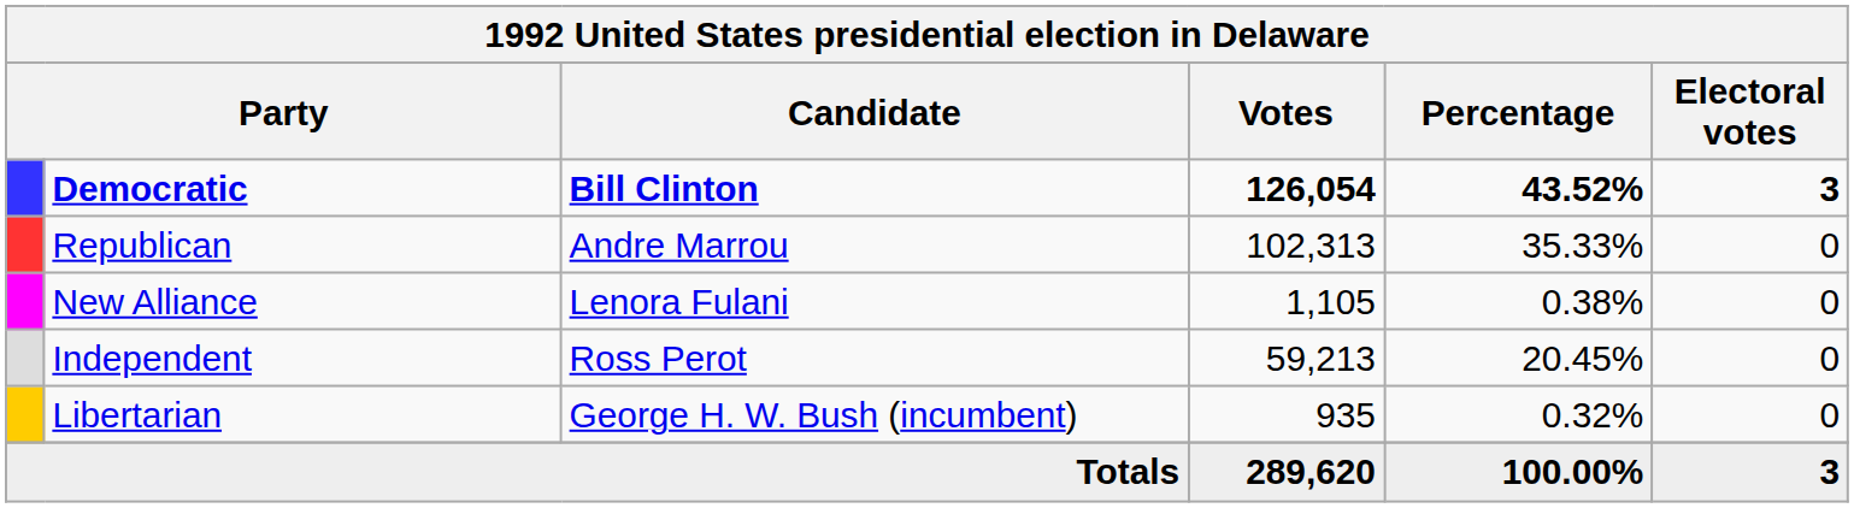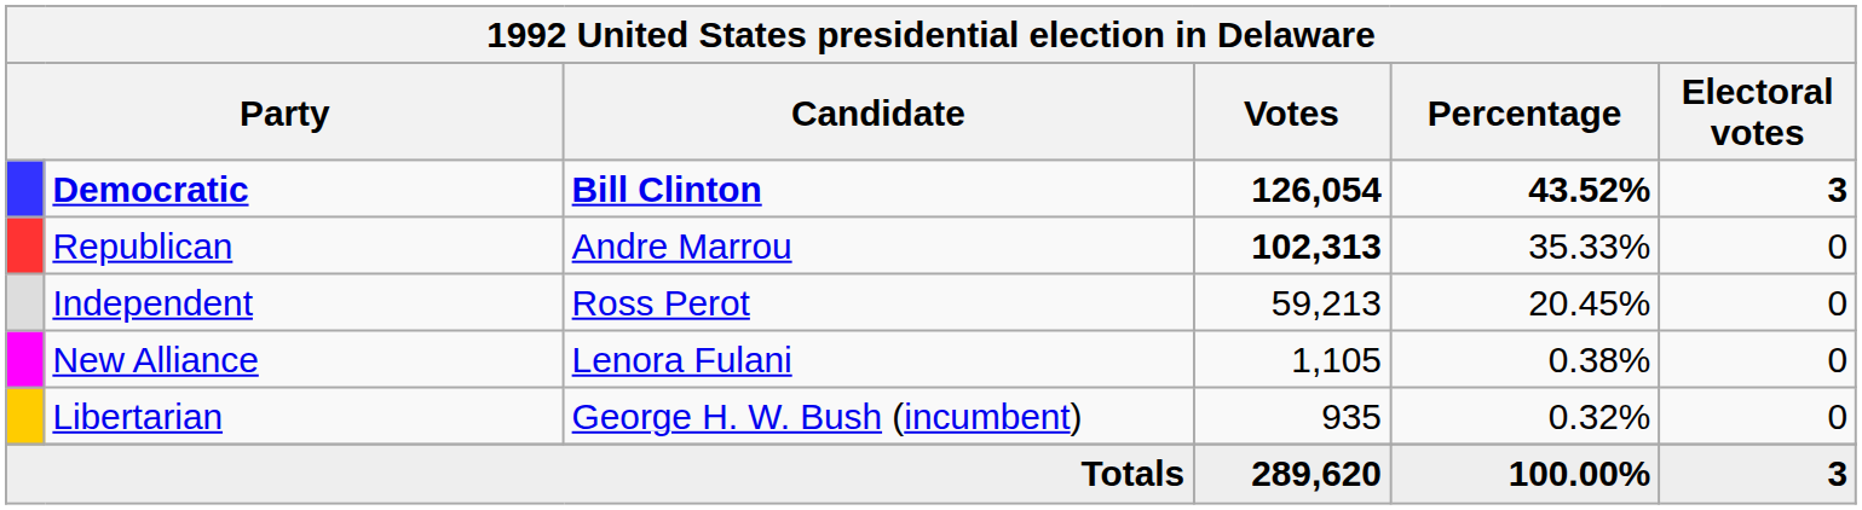Republican | Votes: normal -> bold
rows swapped: Independent <-> New Alliance
